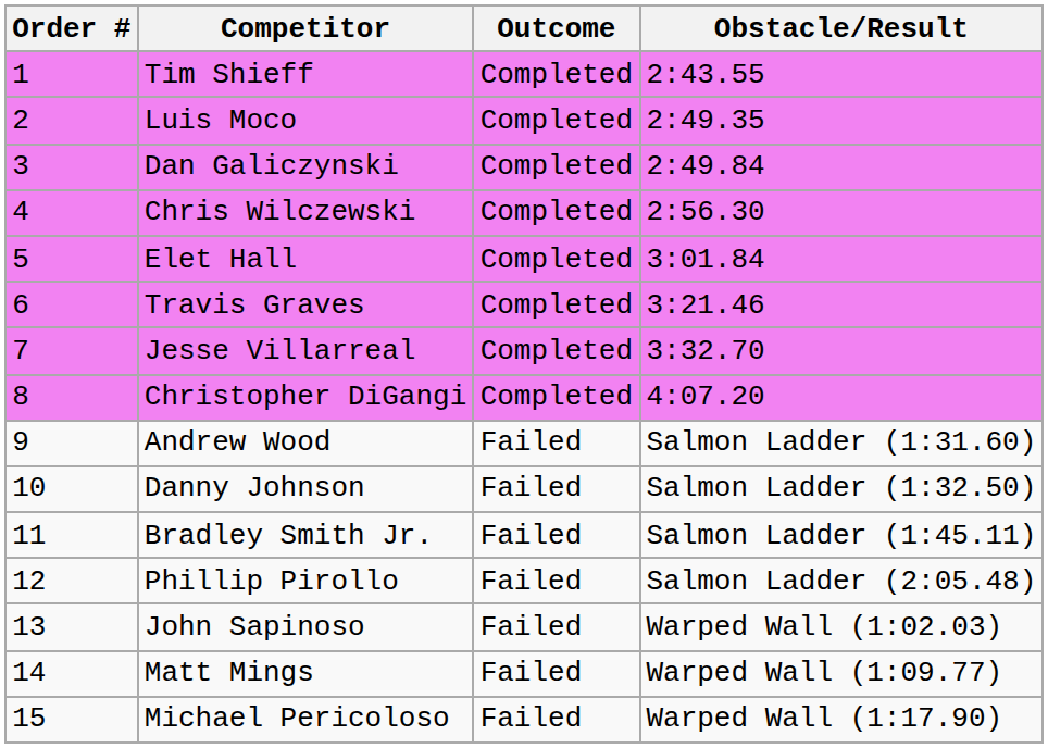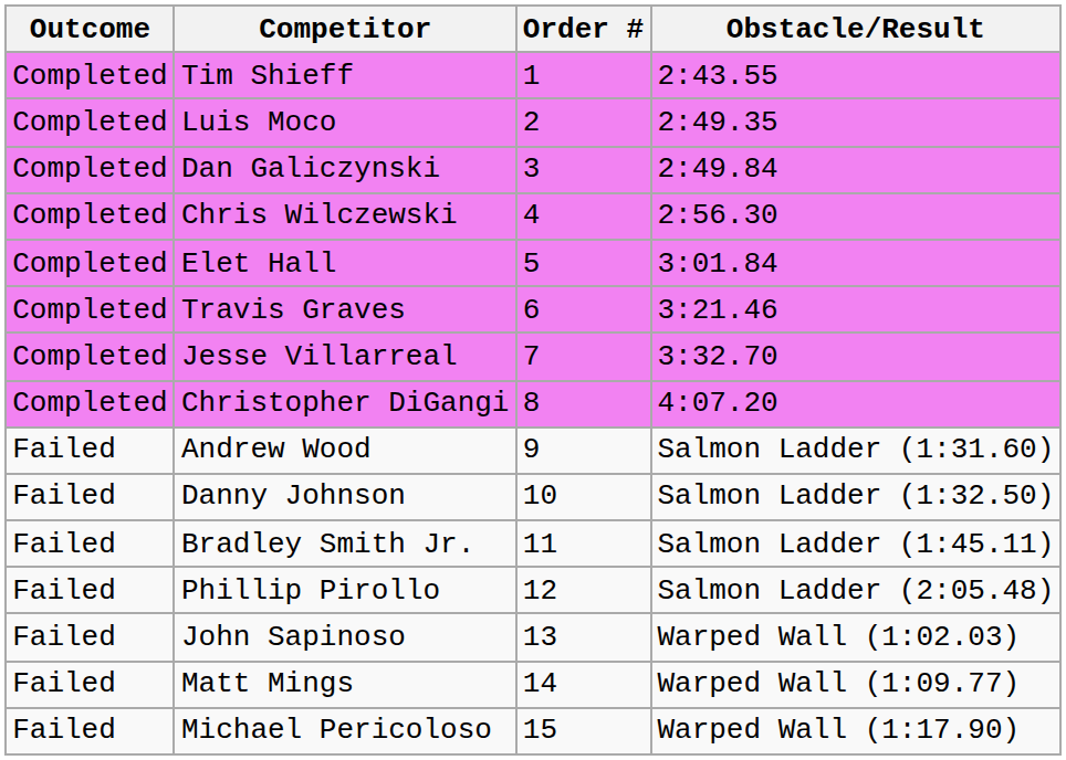columns swapped: Order # <-> Outcome
